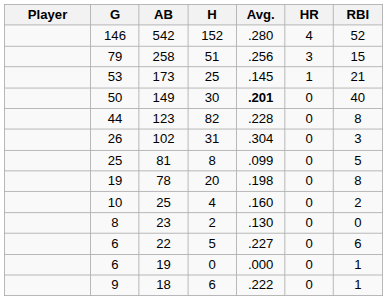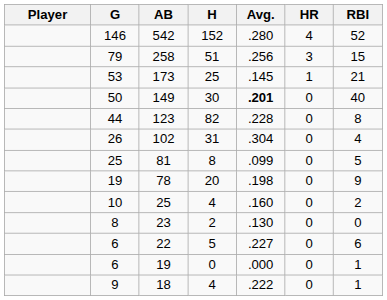102 | RBI: 3 -> 4
78 | RBI: 8 -> 9
18 | H: 6 -> 4
